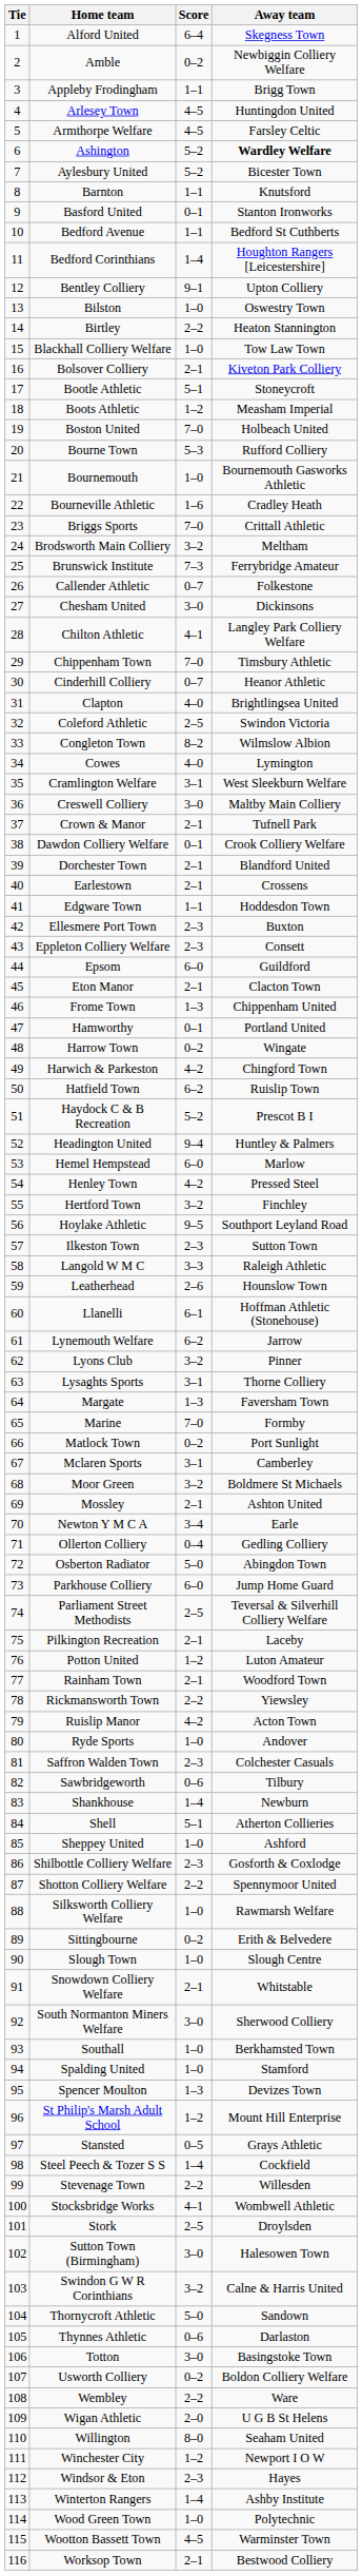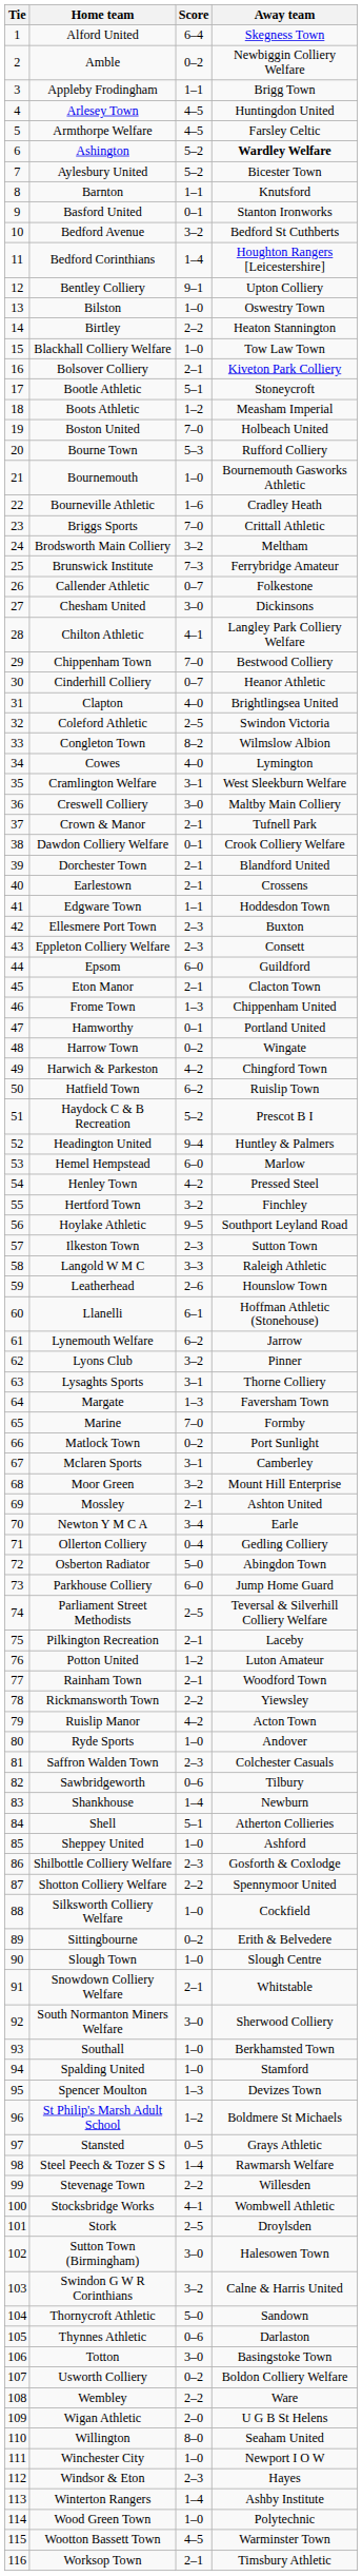Bedford Avenue | Score: 1–1 -> 3–2
Chippenham Town | Away team: Timsbury Athletic -> Bestwood Colliery
Moor Green | Away team: Boldmere St Michaels -> Mount Hill Enterprise
Silksworth Colliery Welfare | Away team: Rawmarsh Welfare -> Cockfield
St Philip's Marsh Adult School | Away team: Mount Hill Enterprise -> Boldmere St Michaels
Steel Peech & Tozer S S | Away team: Cockfield -> Rawmarsh Welfare
Winchester City | Score: 1–2 -> 1–0
Worksop Town | Away team: Bestwood Colliery -> Timsbury Athletic
